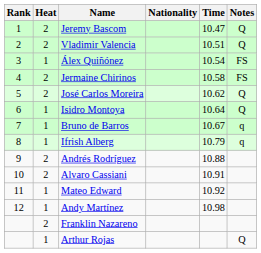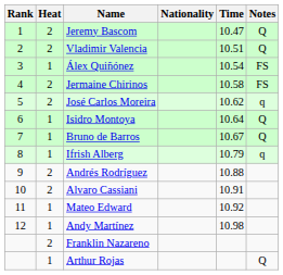José Carlos Moreira | Notes: Q -> q
Bruno de Barros | Notes: q -> Q
